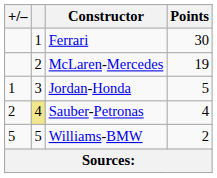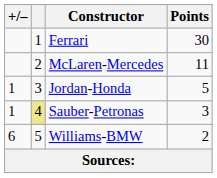McLaren-Mercedes | Points: 19 -> 11
Sauber-Petronas | +/–: 2 -> 1
Sauber-Petronas | Points: 4 -> 3
Williams-BMW | +/–: 5 -> 6
